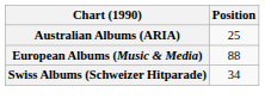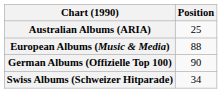+ row: German Albums (Offizielle Top 100) | 90
